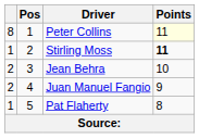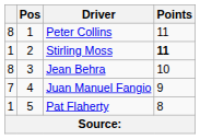Peter Collins | Points: lightyellow background -> no background
Jean Behra | column 1: 2 -> 8
Juan Manuel Fangio | column 1: 2 -> 7
